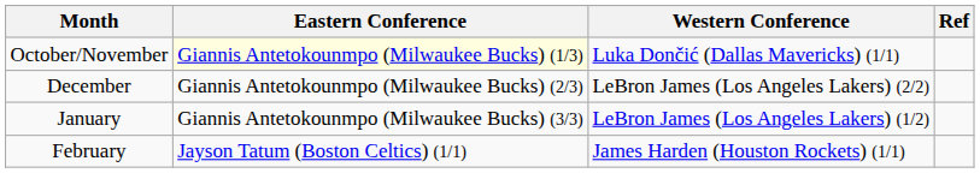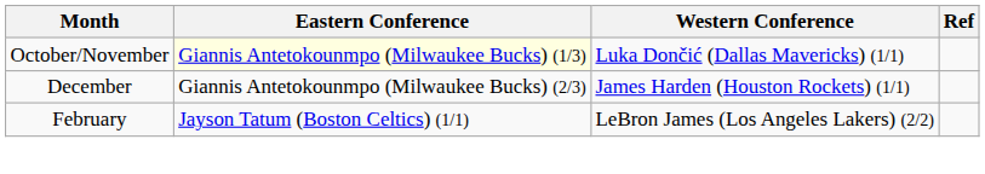December | Western Conference: LeBron James (Los Angeles Lakers) (2/2) -> James Harden (Houston Rockets) (1/1)
- row: January | Giannis Antetokounmpo (Milwaukee Bucks) (3/3) | LeBron James (Los Angeles Lakers) (1/2)
February | Western Conference: James Harden (Houston Rockets) (1/1) -> LeBron James (Los Angeles Lakers) (2/2)
